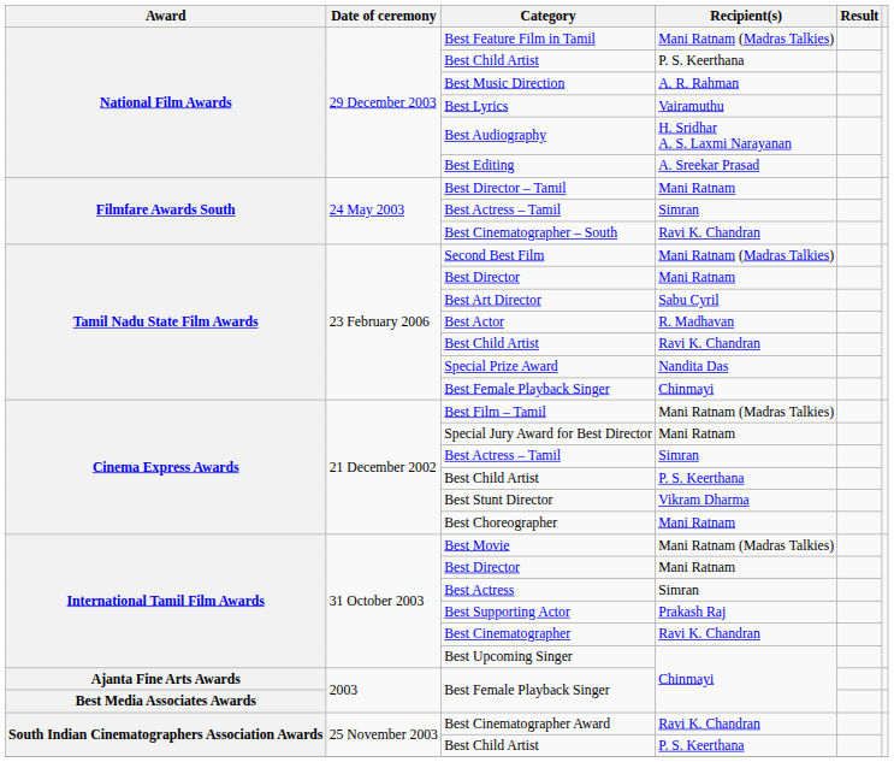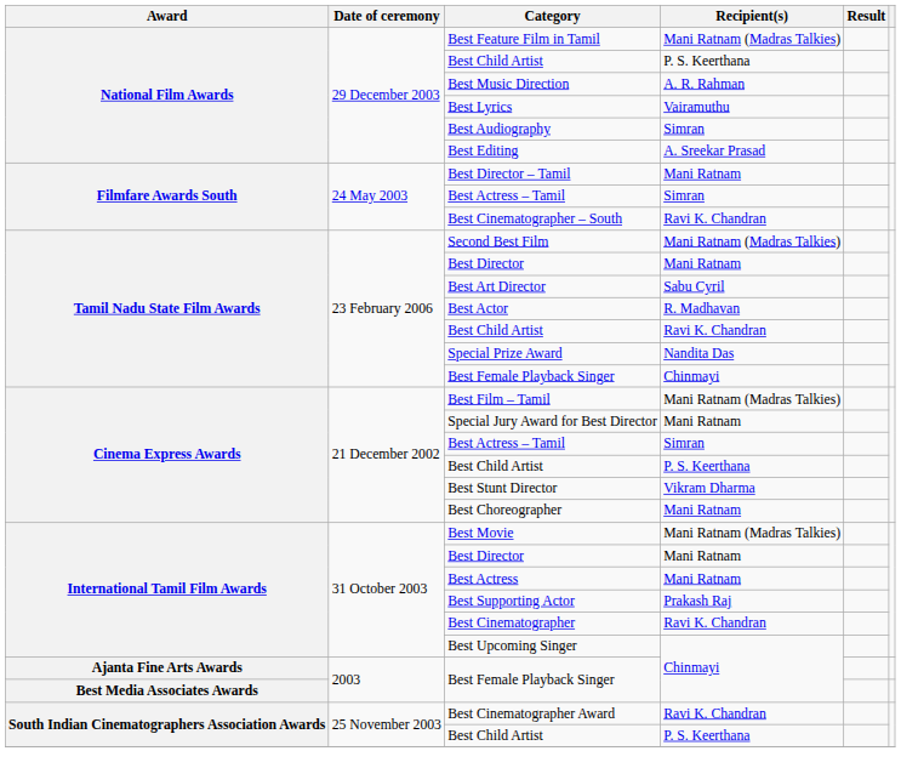Best Audiography | Recipient(s): H. Sridhar A. S. Laxmi Narayanan -> Simran
Best Actress | Recipient(s): Simran -> Mani Ratnam
